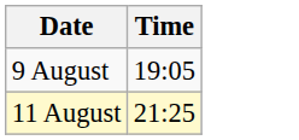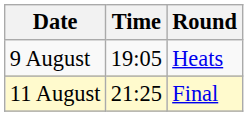+ column: Round | Heats | Final
